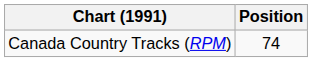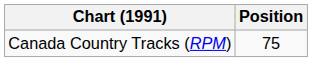Canada Country Tracks (RPM) | Position: 74 -> 75
